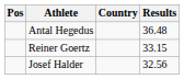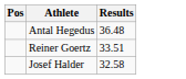- column: Country
Reiner Goertz | Results: 33.15 -> 33.51
Josef Halder | Results: 32.56 -> 32.58
